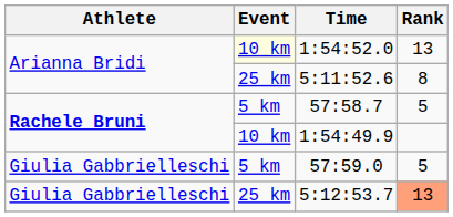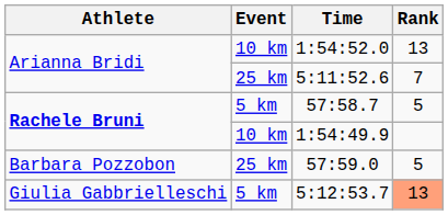1:54:52.0 | Event: lightyellow background -> no background
5:11:52.6 | Rank: 8 -> 7
57:59.0 | Athlete: Giulia Gabbrielleschi -> Barbara Pozzobon
57:59.0 | Event: 5 km -> 25 km
5:12:53.7 | Event: 25 km -> 5 km
